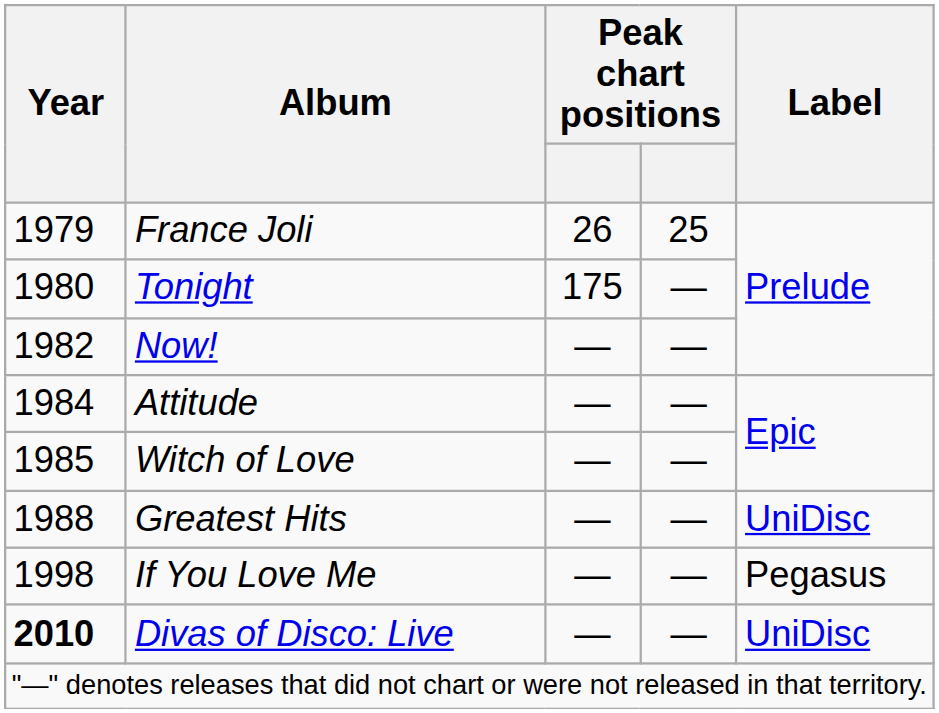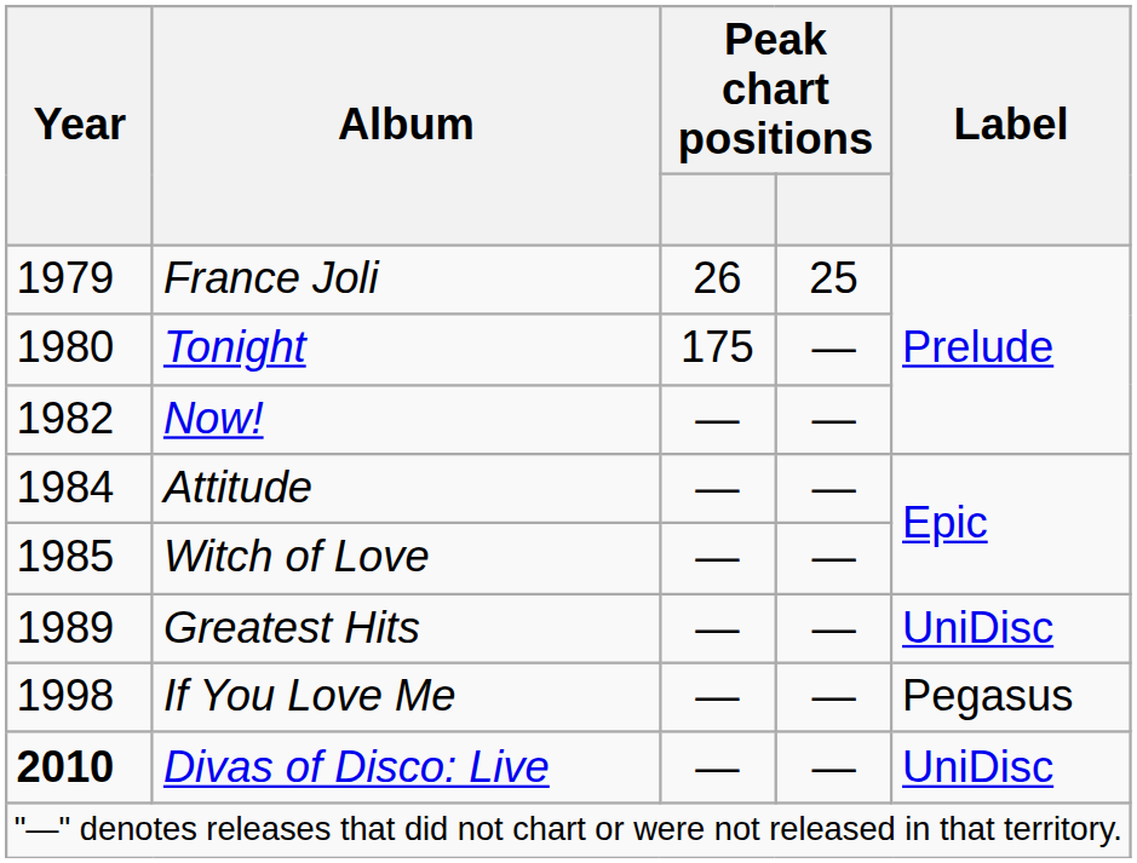Greatest Hits | Year: 1988 -> 1989
